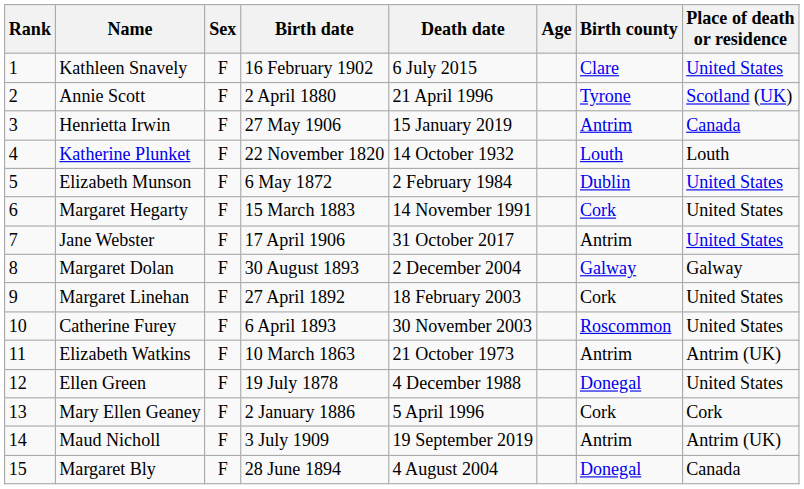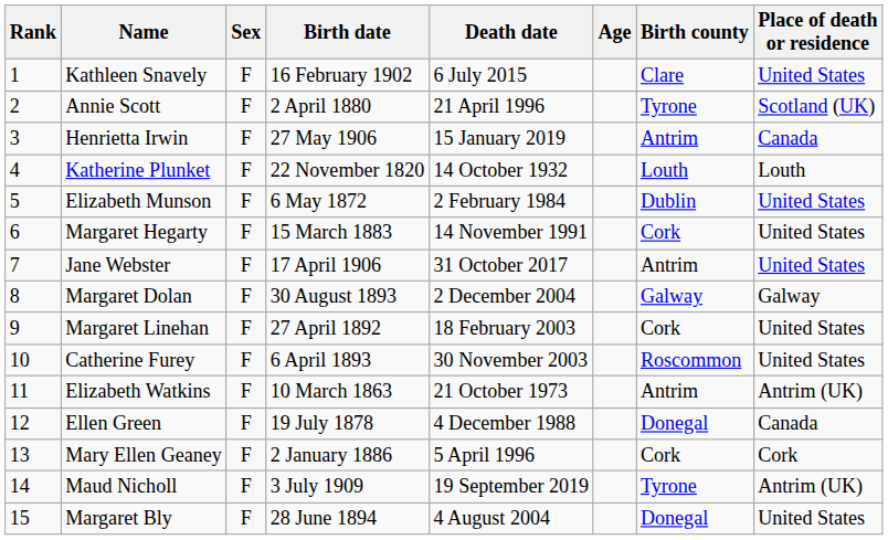Ellen Green | Place of death or residence: United States -> Canada
Maud Nicholl | Birth county: Antrim -> Tyrone
Margaret Bly | Place of death or residence: Canada -> United States
